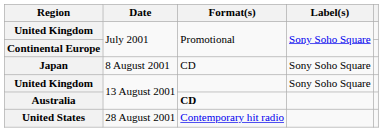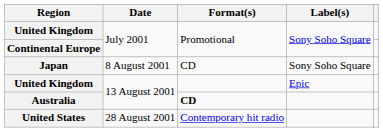United Kingdom / 13 August 2001 | Label(s): Sony Soho Square -> Epic
